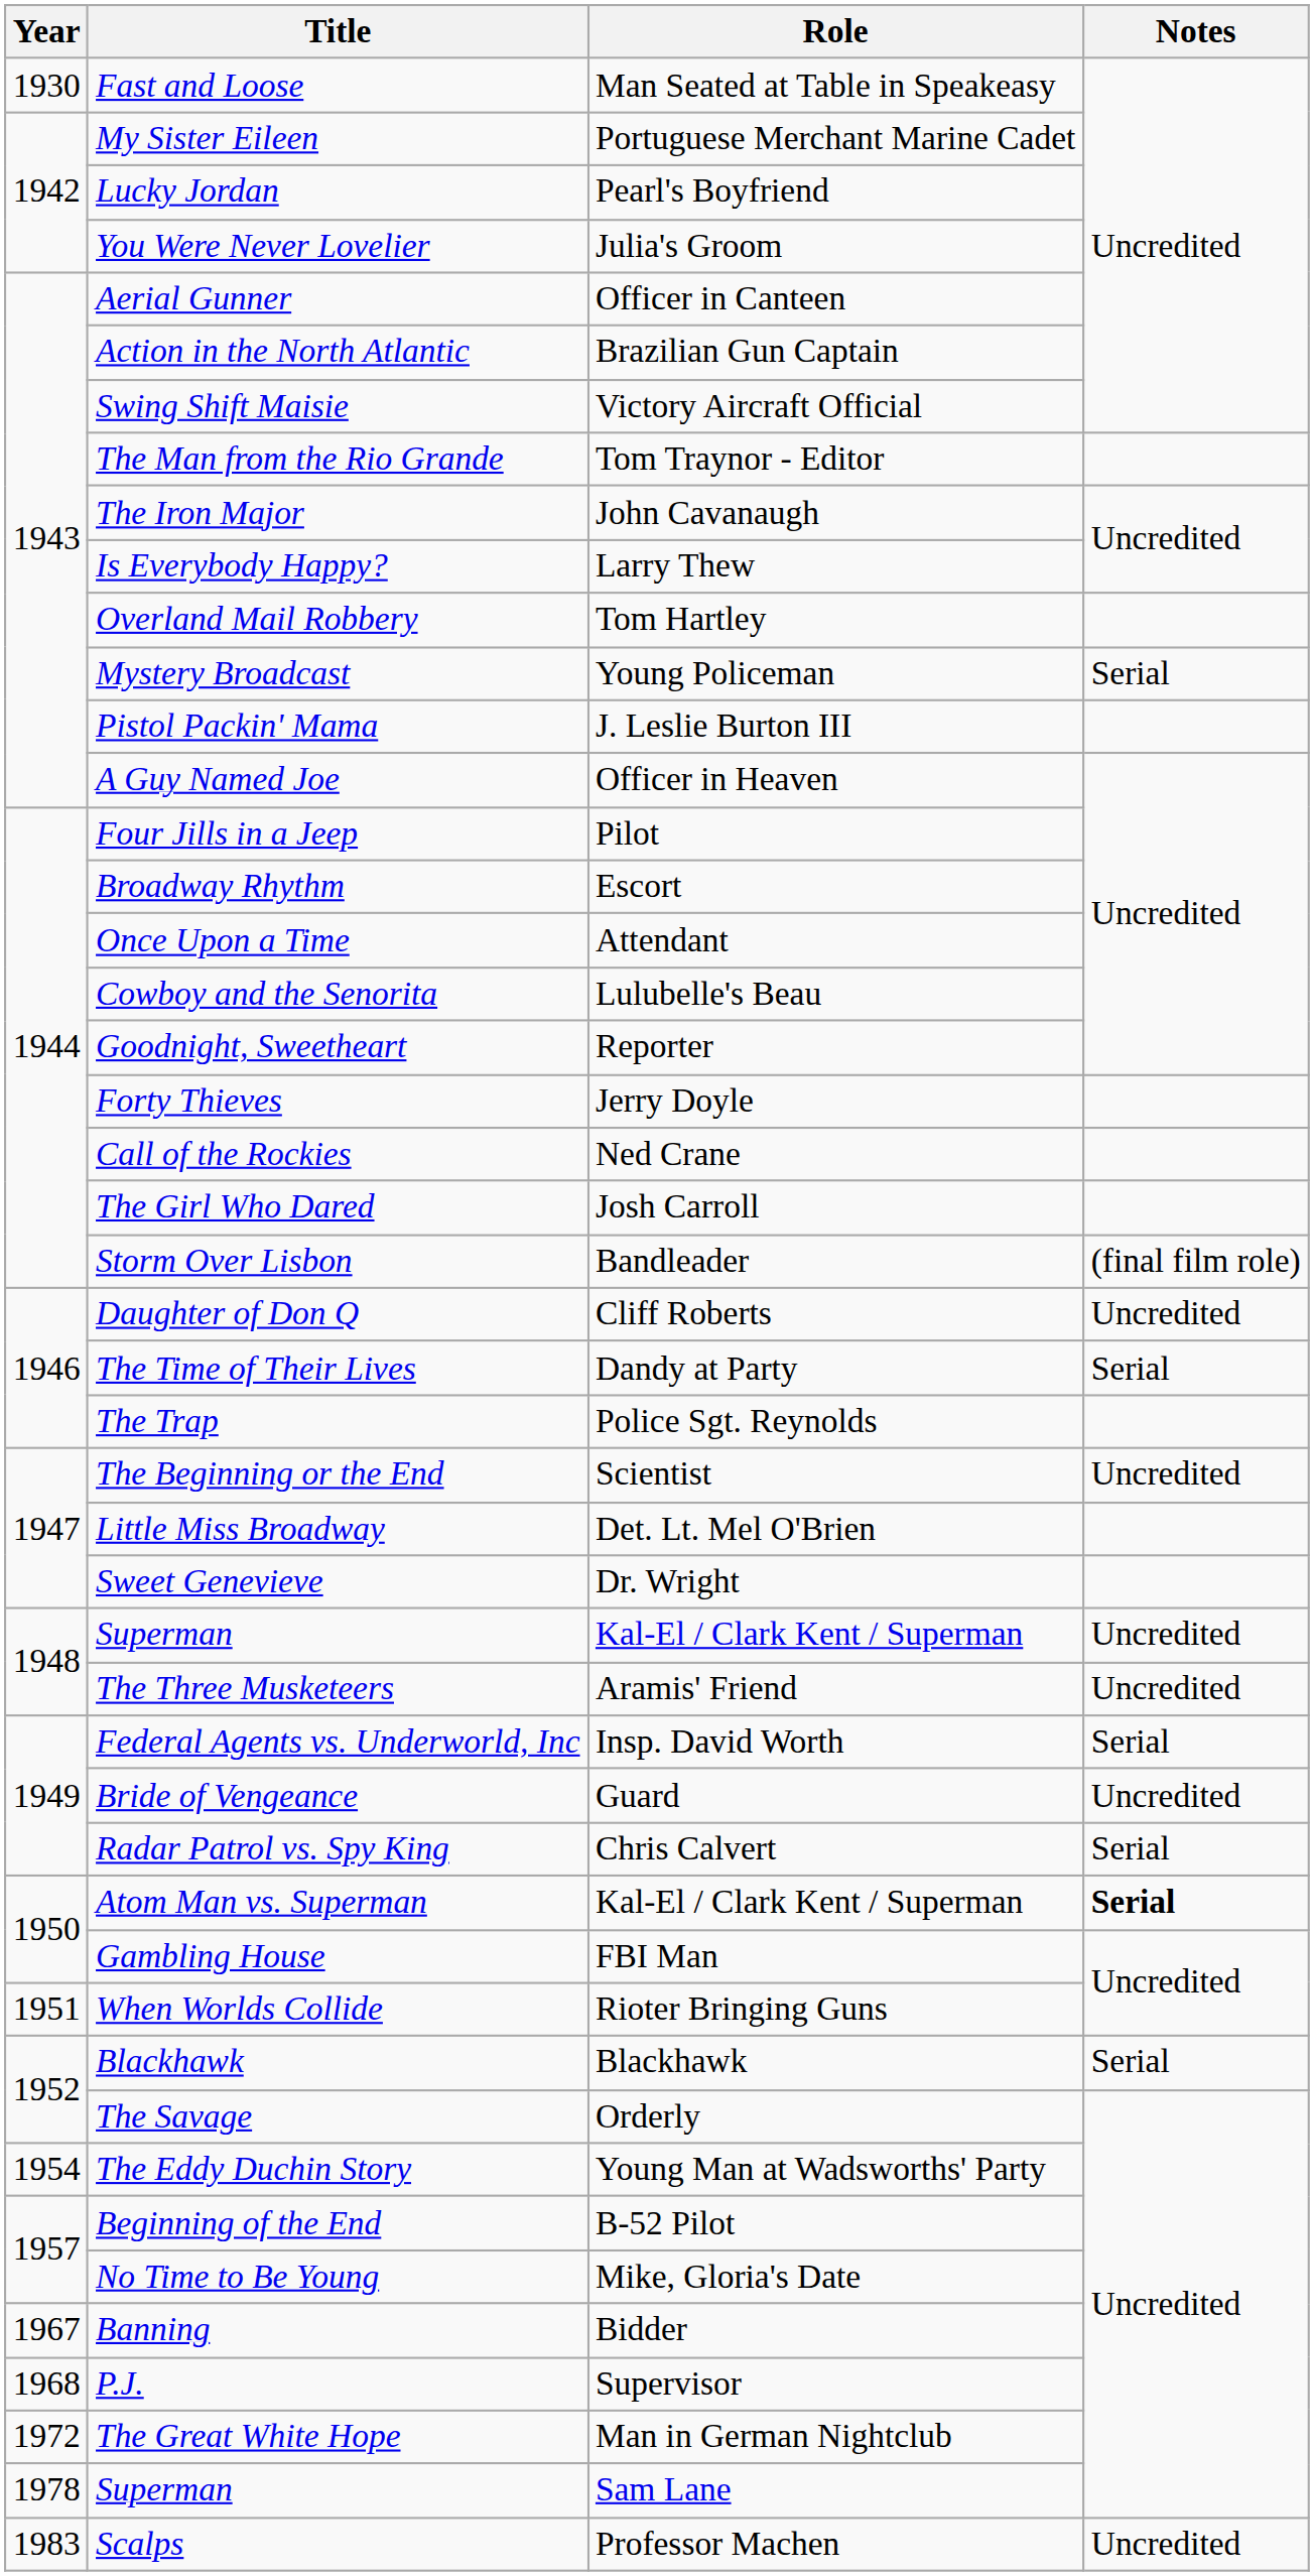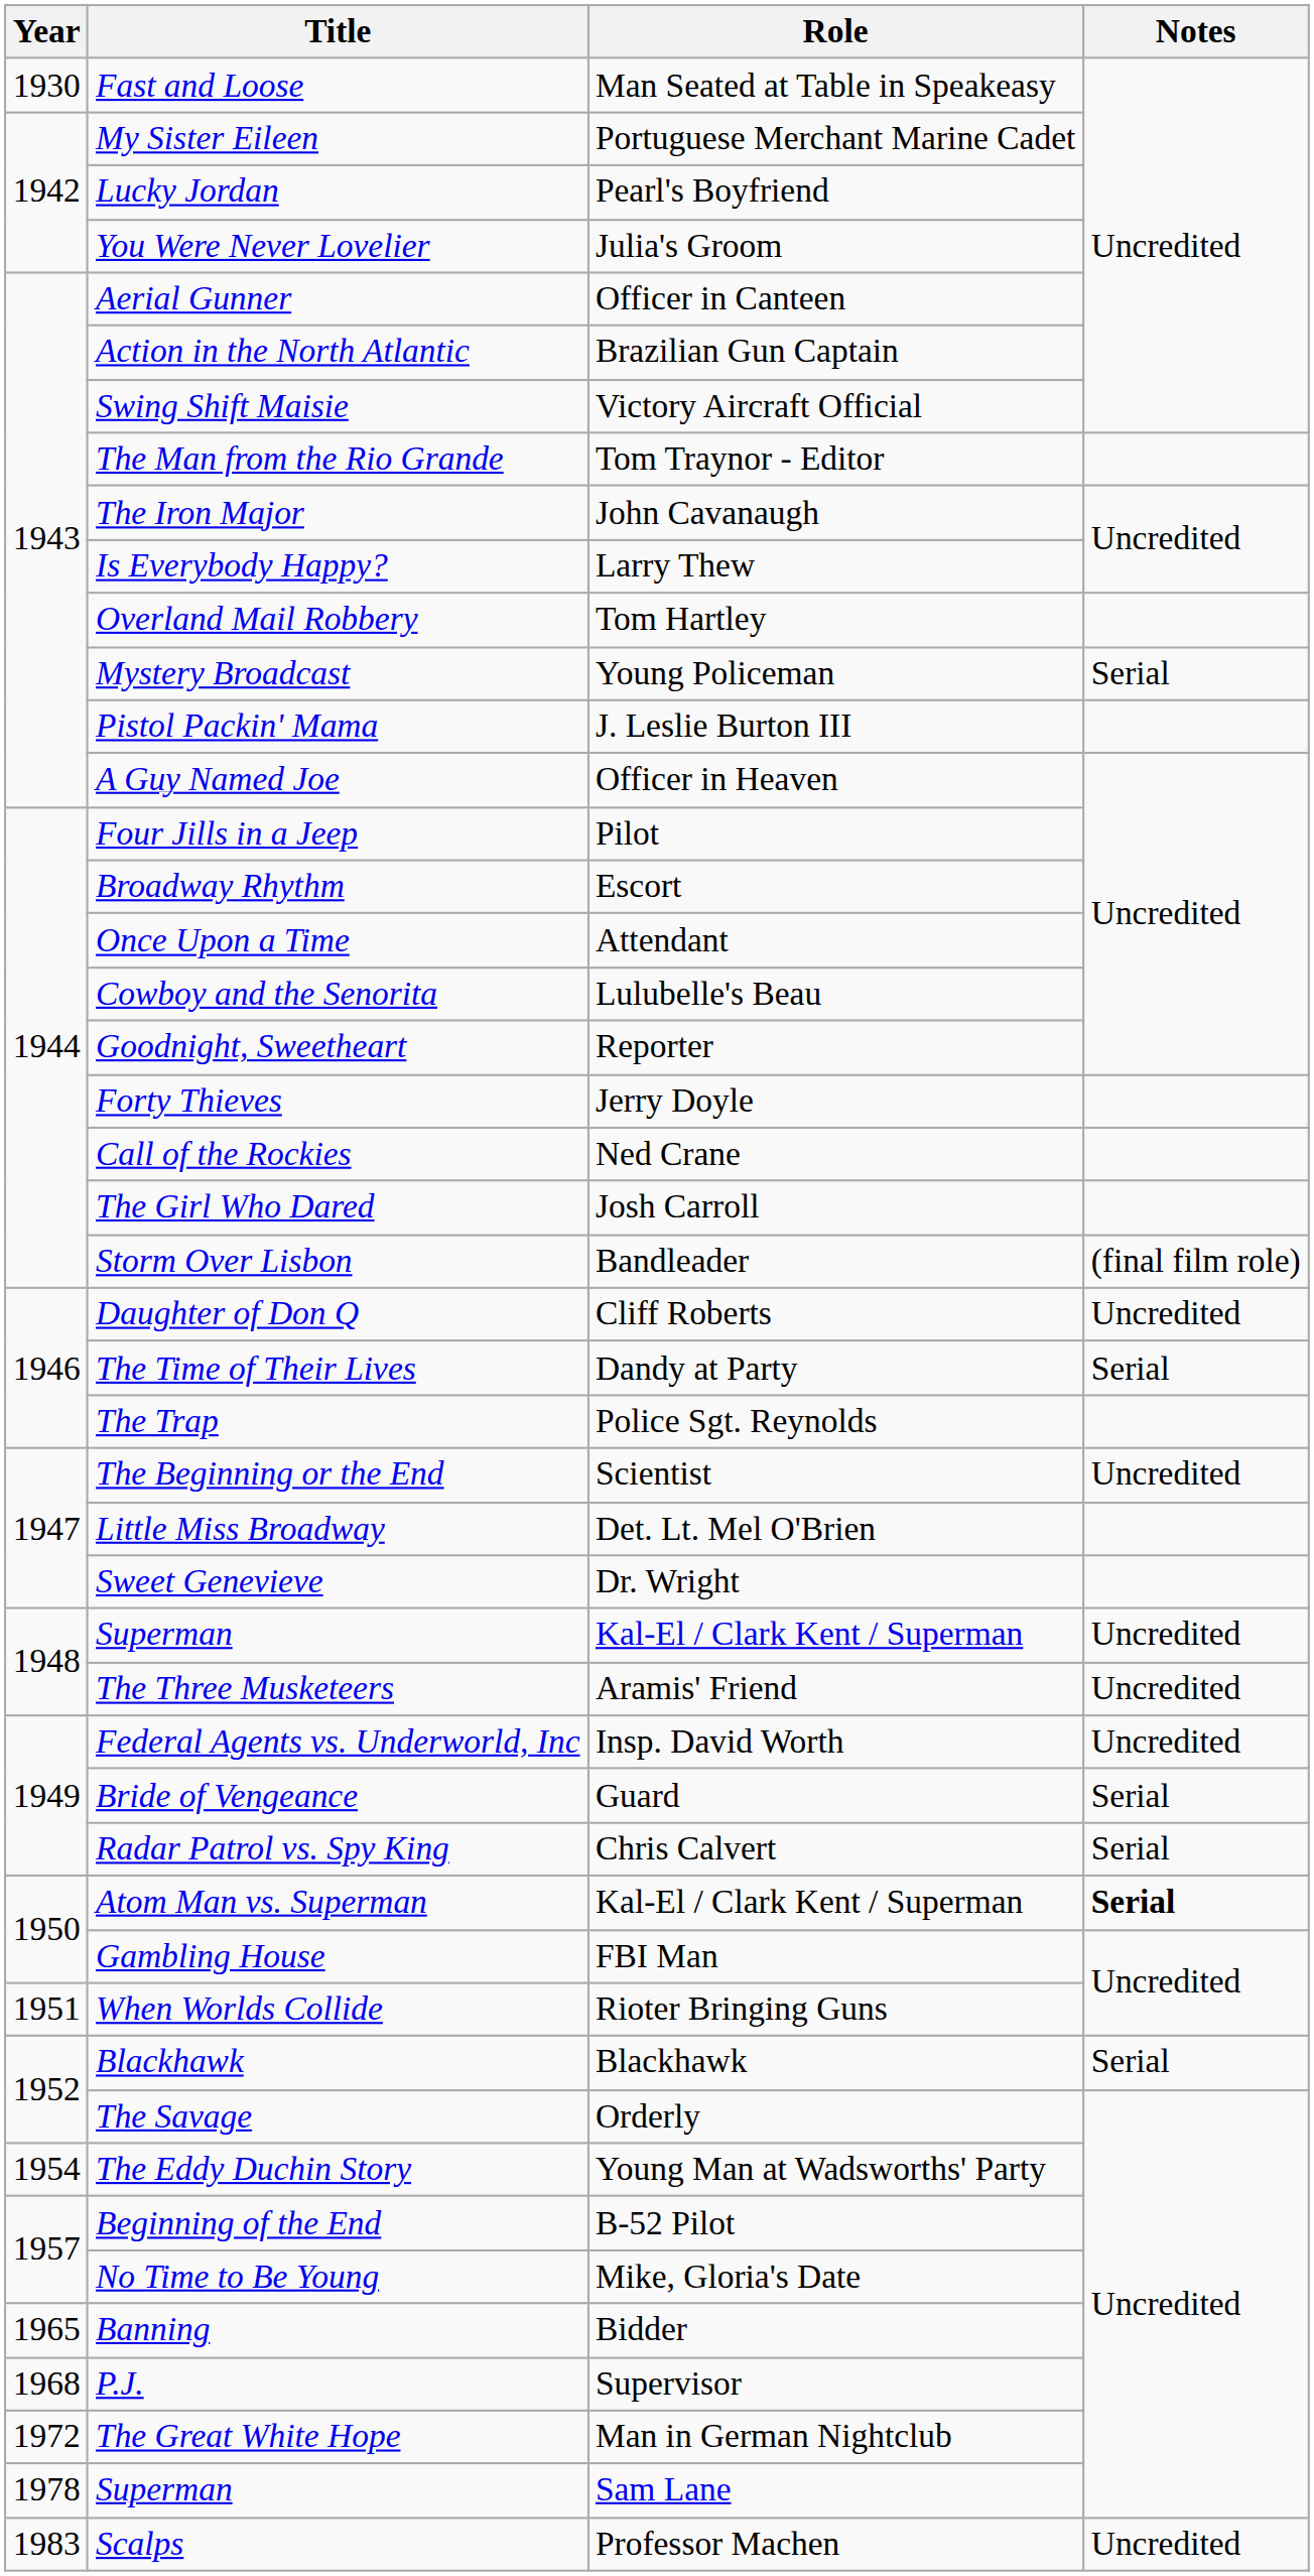Federal Agents vs. Underworld, Inc | Notes: Serial -> Uncredited
Bride of Vengeance | Notes: Uncredited -> Serial
Banning | Year: 1967 -> 1965
